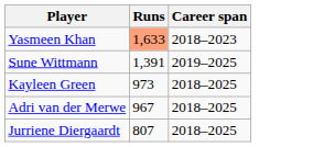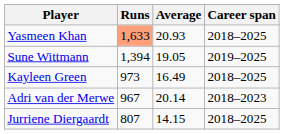+ column: Average | 20.93 | 19.05 | 16.49 | 20.14 | 14.15
Yasmeen Khan | Career span: 2018–2023 -> 2018–2025
Sune Wittmann | Runs: 1,391 -> 1,394
Adri van der Merwe | Career span: 2018–2025 -> 2018–2023
